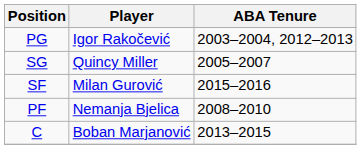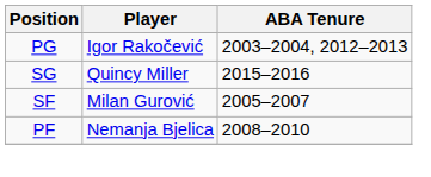SG | ABA Tenure: 2005–2007 -> 2015–2016
SF | ABA Tenure: 2015–2016 -> 2005–2007
- row: C | Boban Marjanović | 2013–2015
